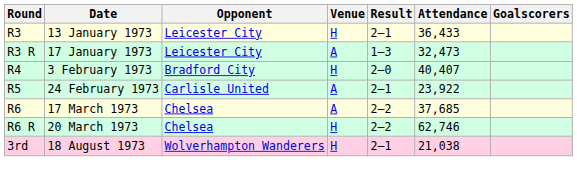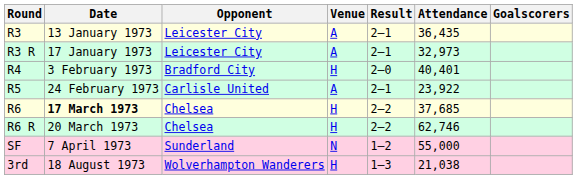R3 | Venue: H -> A
R3 | Attendance: 36,433 -> 36,435
R3 R | Result: 1–3 -> 2–1
R3 R | Attendance: 32,473 -> 32,973
R4 | Attendance: 40,407 -> 40,401
R6 | Date: normal -> bold
R6 | Venue: A -> H
+ row: SF | 7 April 1973 | Sunderland | N | 1–2 | 55,000
3rd | Result: 2–1 -> 1–3
